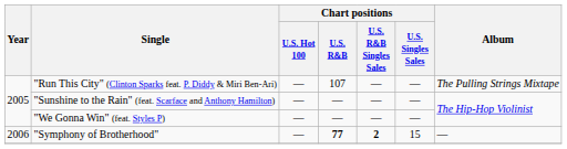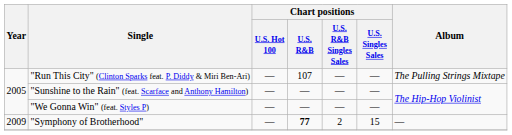"Symphony of Brotherhood" | Year: 2006 -> 2009
"Symphony of Brotherhood" | Chart positions / U.S. R&B Singles Sales: bold -> normal
